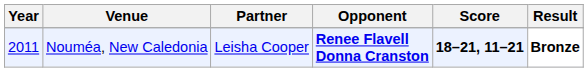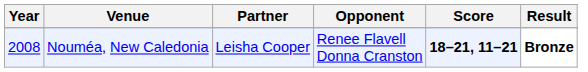Nouméa, New Caledonia | Year: 2011 -> 2008
Nouméa, New Caledonia | Opponent: bold -> normal
